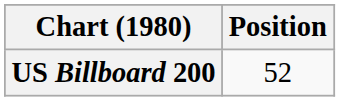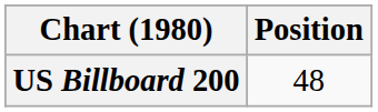US Billboard 200 | Position: 52 -> 48
